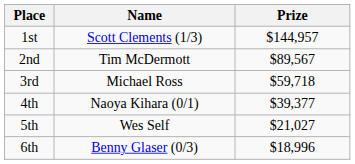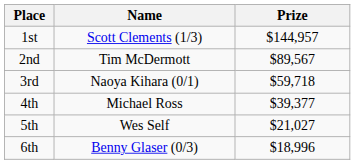3rd | Name: Michael Ross -> Naoya Kihara (0/1)
4th | Name: Naoya Kihara (0/1) -> Michael Ross
